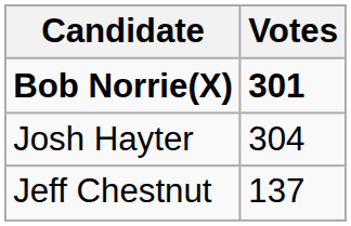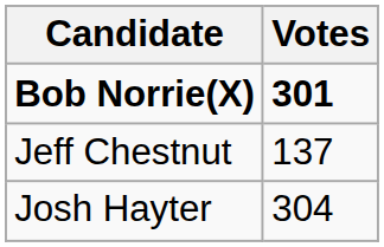rows swapped: Josh Hayter <-> Jeff Chestnut
